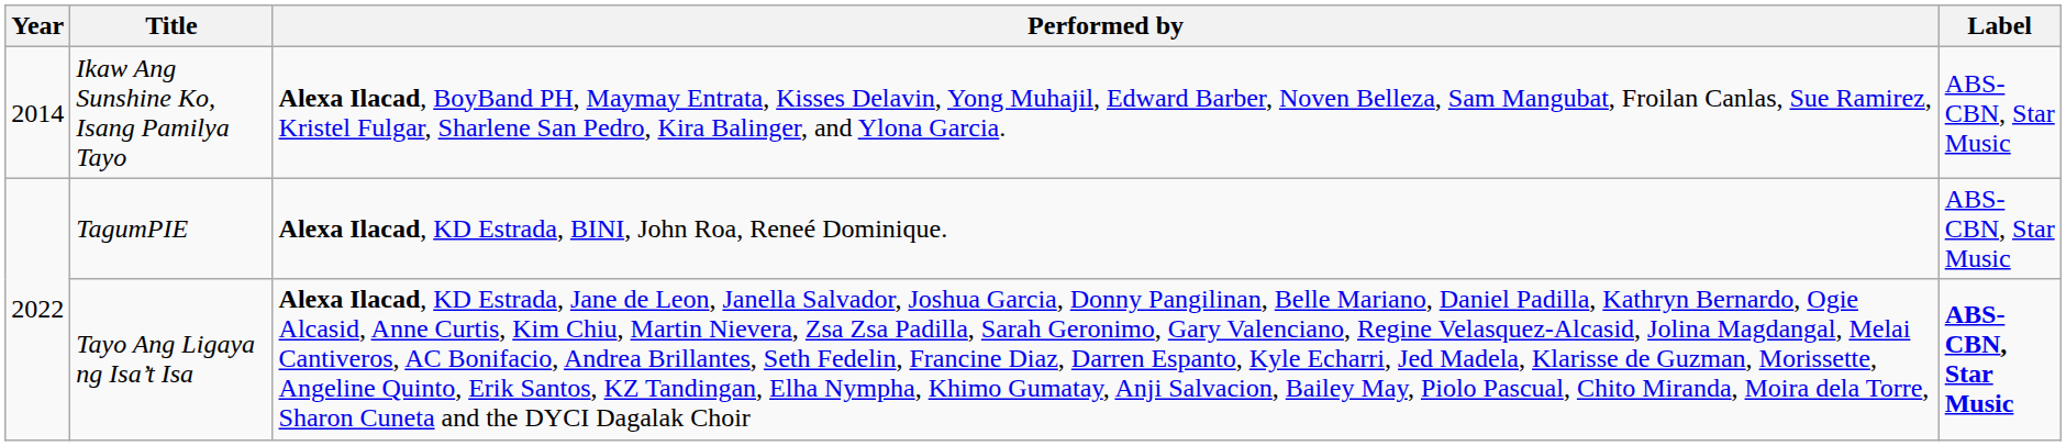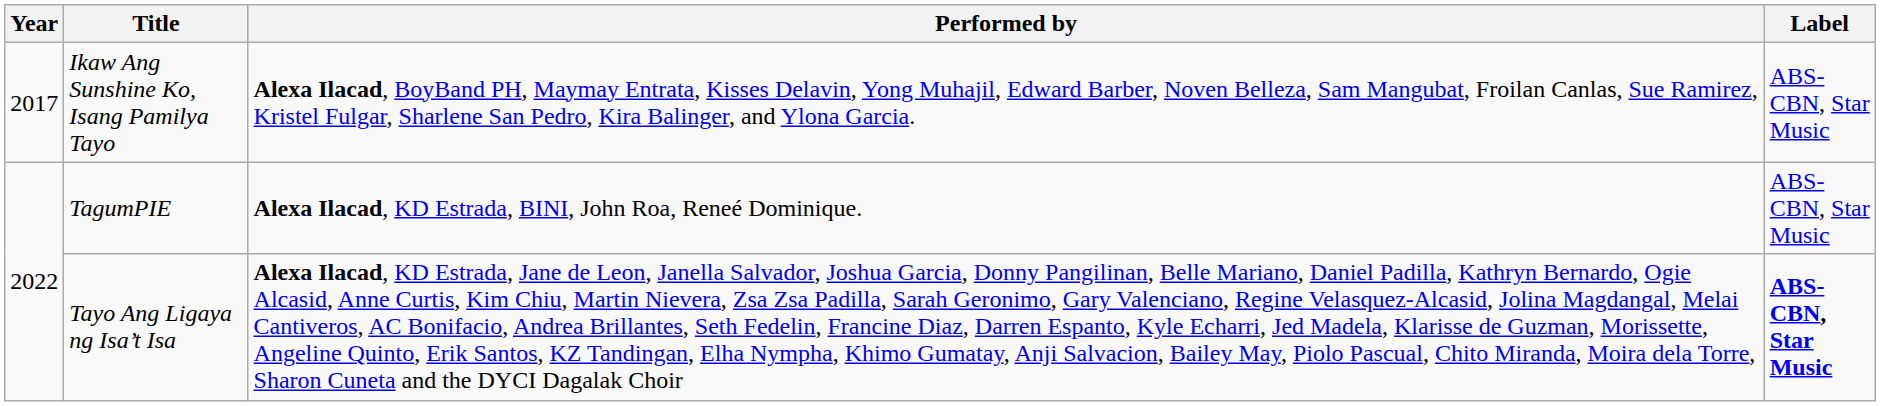Ikaw Ang Sunshine Ko, Isang Pamilya Tayo | Year: 2014 -> 2017
